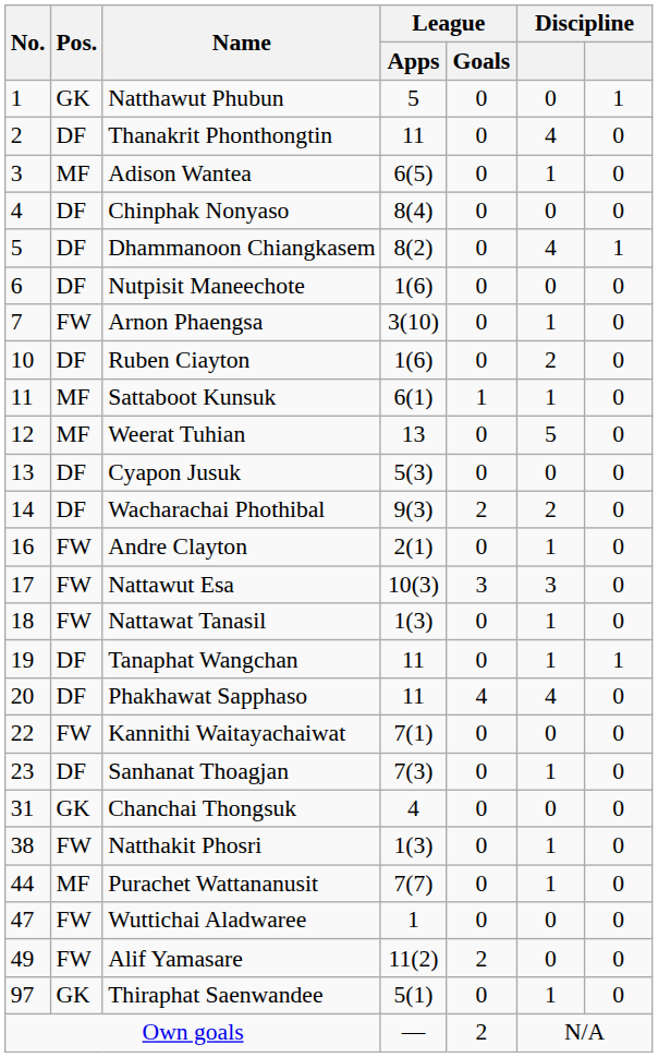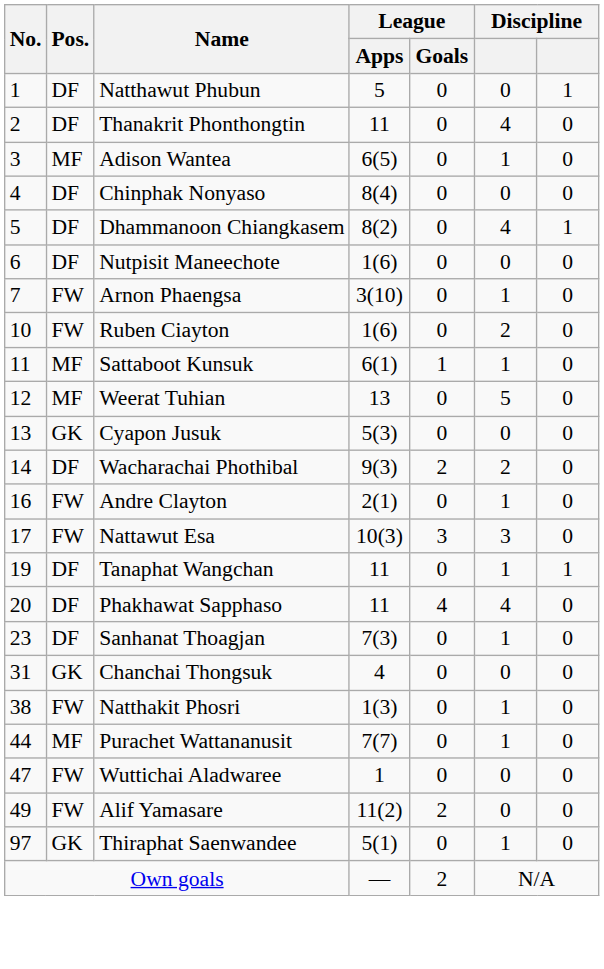Natthawut Phubun | Pos.: GK -> DF
Ruben Ciayton | Pos.: DF -> FW
Cyapon Jusuk | Pos.: DF -> GK
- row: 18 | FW | Nattawat Tanasil | 1(3) | 0 | 1 | 0
- row: 22 | FW | Kannithi Waitayachaiwat | 7(1) | 0 | 0 | 0
